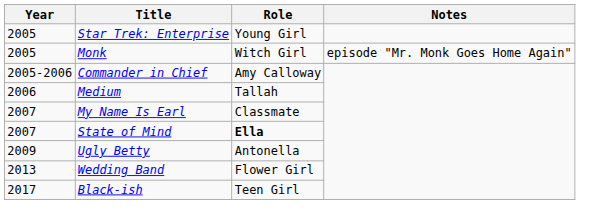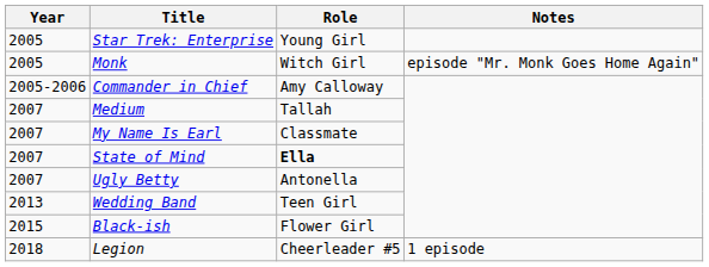Medium | Year: 2006 -> 2007
Ugly Betty | Year: 2009 -> 2007
Wedding Band | Role: Flower Girl -> Teen Girl
Black-ish | Year: 2017 -> 2015
Black-ish | Role: Teen Girl -> Flower Girl
+ row: 2018 | Legion | Cheerleader #5 | 1 episode
